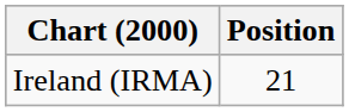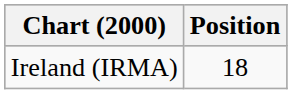Ireland (IRMA) | Position: 21 -> 18
